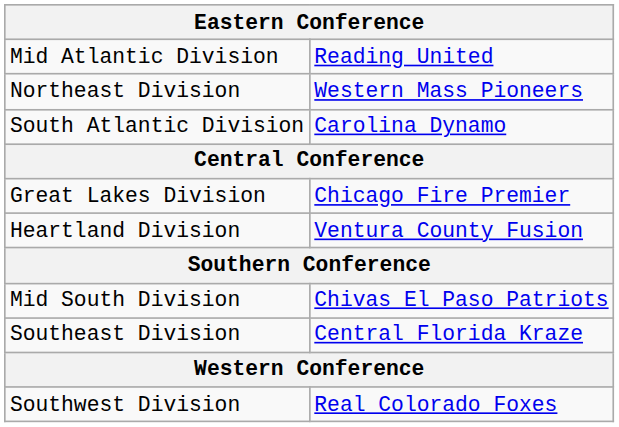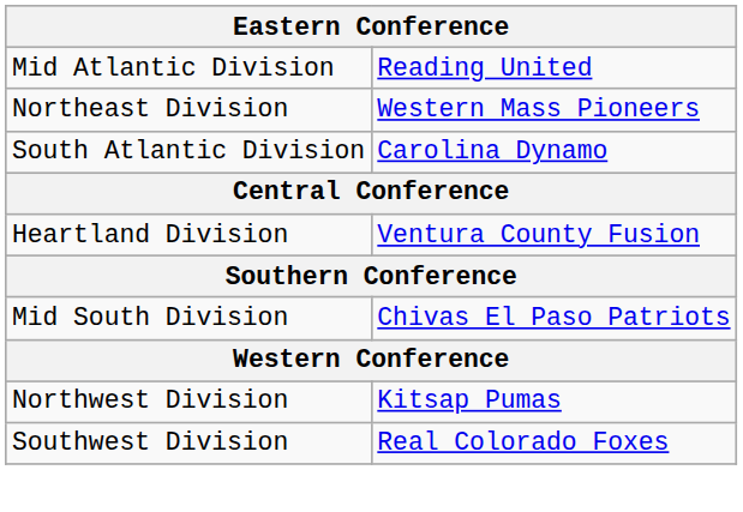- row: Great Lakes Division | Chicago Fire Premier
- row: Southeast Division | Central Florida Kraze
+ row: Northwest Division | Kitsap Pumas
